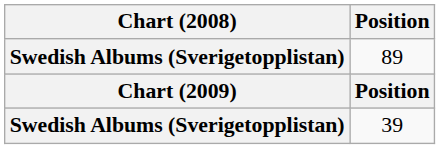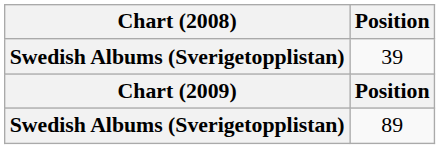rows swapped: 39 <-> 89
